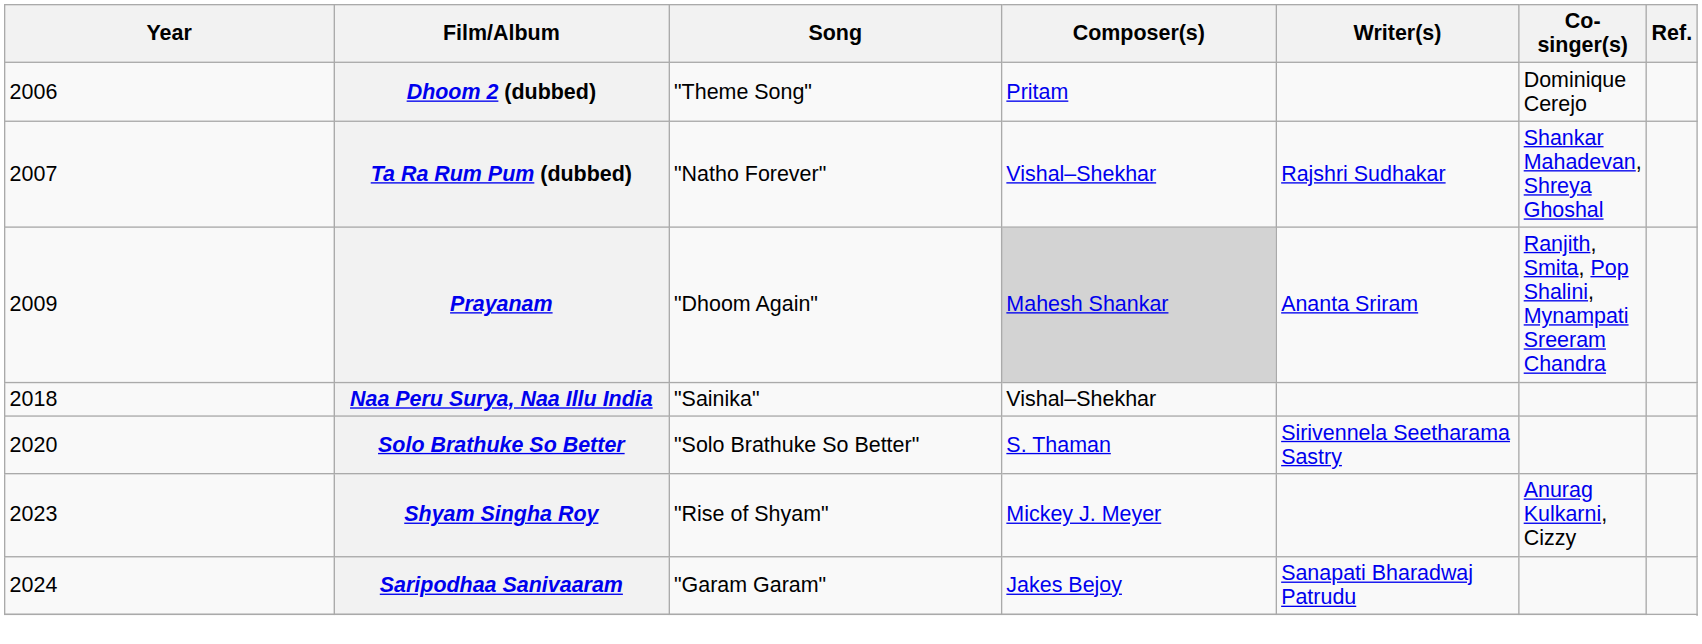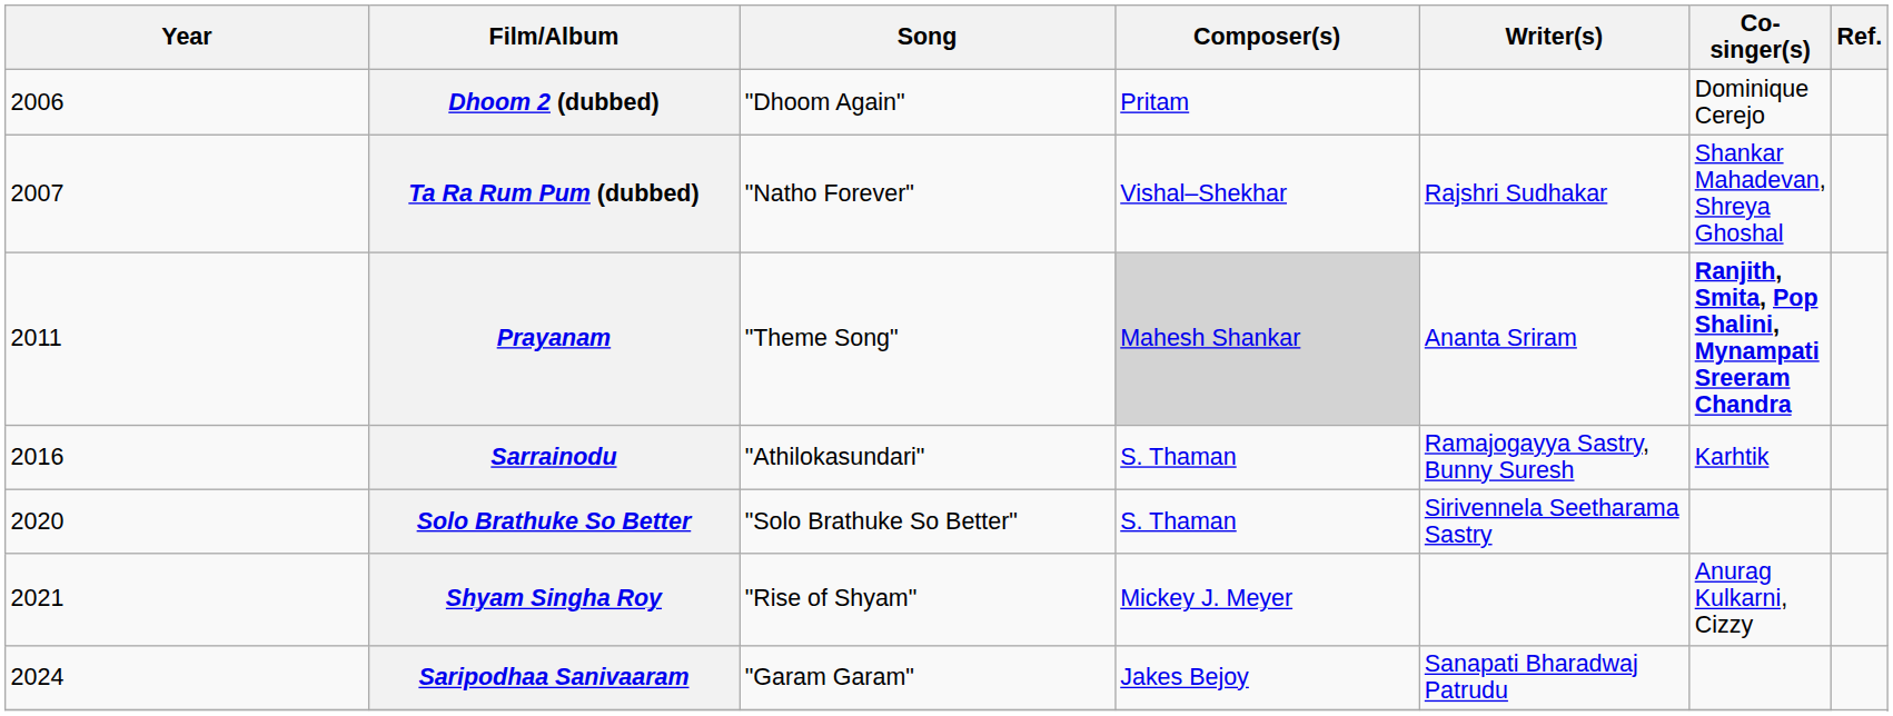Dhoom 2 (dubbed) | Song: "Theme Song" -> "Dhoom Again"
Prayanam | Year: 2009 -> 2011
Prayanam | Song: "Dhoom Again" -> "Theme Song"
Prayanam | Co-singer(s): normal -> bold
+ row: 2016 | Sarrainodu | "Athilokasundari" | S. Thaman | Ramajogayya Sastry, Bunny Suresh | Karhtik
- row: 2018 | Naa Peru Surya, Naa Illu India | "Sainika" | Vishal–Shekhar
Shyam Singha Roy | Year: 2023 -> 2021
